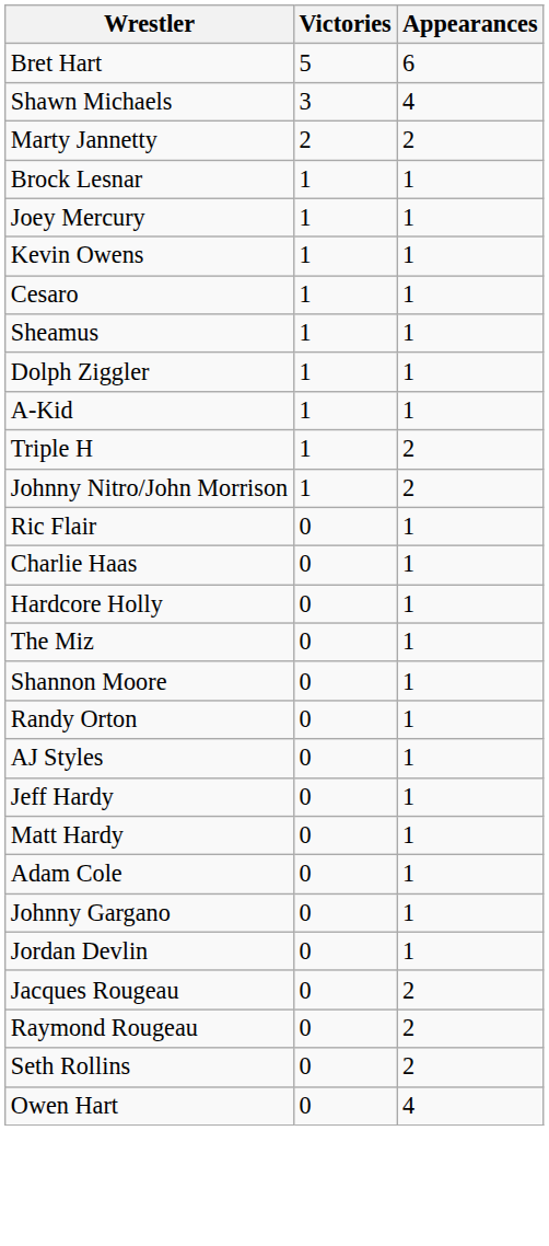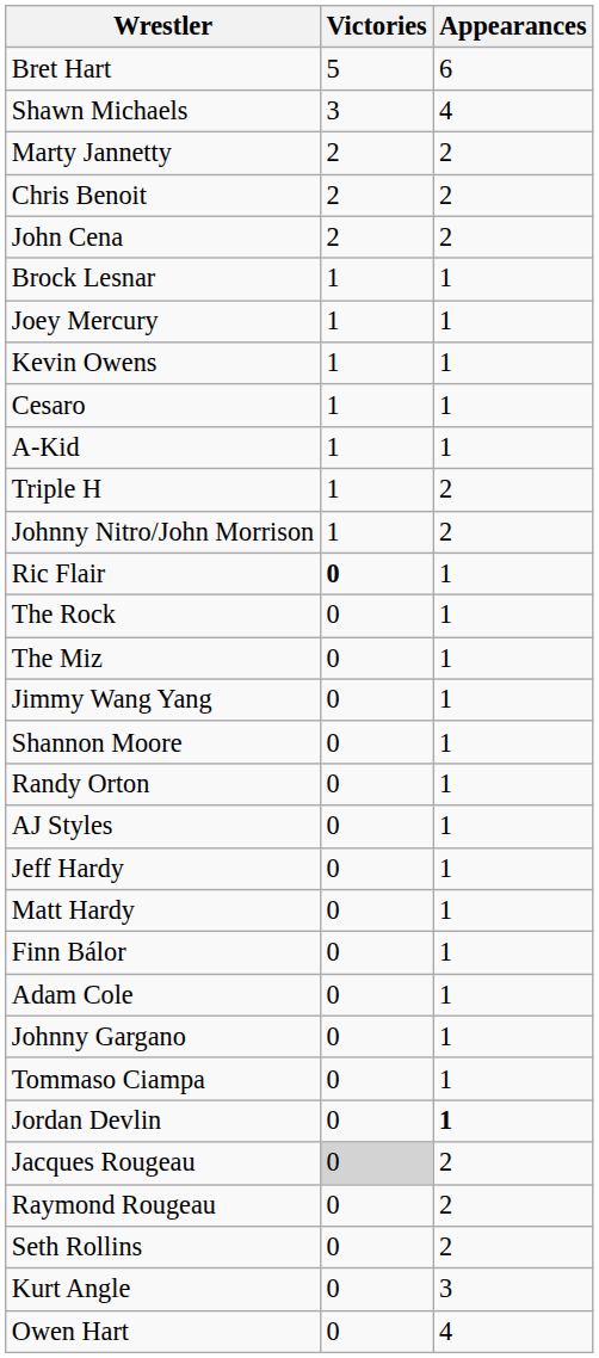+ row: Chris Benoit | 2 | 2
+ row: John Cena | 2 | 2
- row: Sheamus | 1 | 1
- row: Dolph Ziggler | 1 | 1
Ric Flair | Victories: normal -> bold
+ row: The Rock | 0 | 1
- row: Charlie Haas | 0 | 1
- row: Hardcore Holly | 0 | 1
+ row: Jimmy Wang Yang | 0 | 1
+ row: Finn Bálor | 0 | 1
+ row: Tommaso Ciampa | 0 | 1
Jordan Devlin | Appearances: normal -> bold
Jacques Rougeau | Victories: no background -> lightgrey background
+ row: Kurt Angle | 0 | 3
